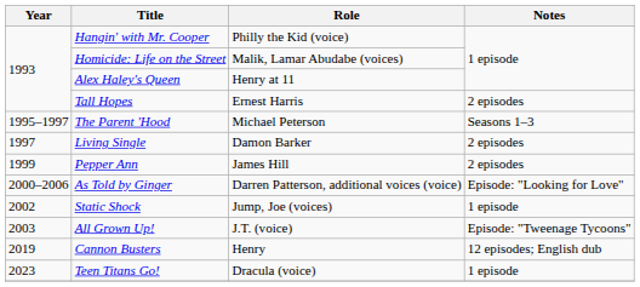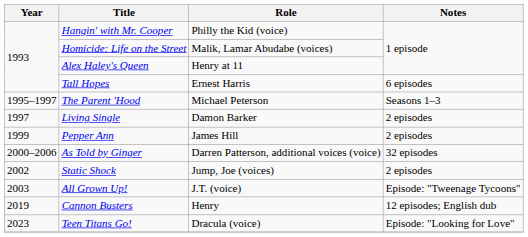Tall Hopes | Notes: 2 episodes -> 6 episodes
As Told by Ginger | Notes: Episode: "Looking for Love" -> 32 episodes
Static Shock | Notes: 1 episode -> 2 episodes
Teen Titans Go! | Notes: 1 episode -> Episode: "Looking for Love"
